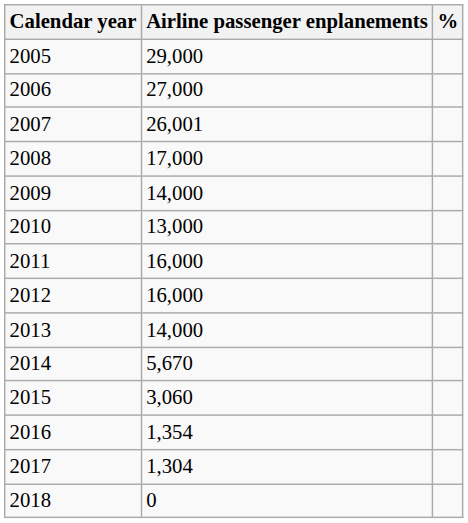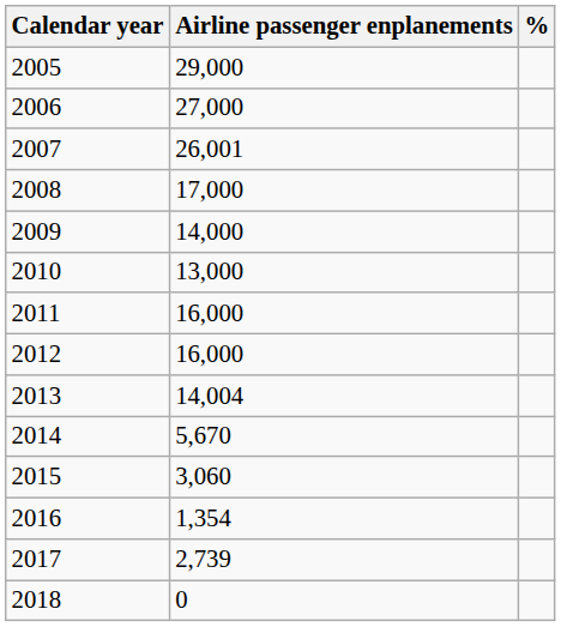2013 | Airline passenger enplanements: 14,000 -> 14,004
2017 | Airline passenger enplanements: 1,304 -> 2,739
